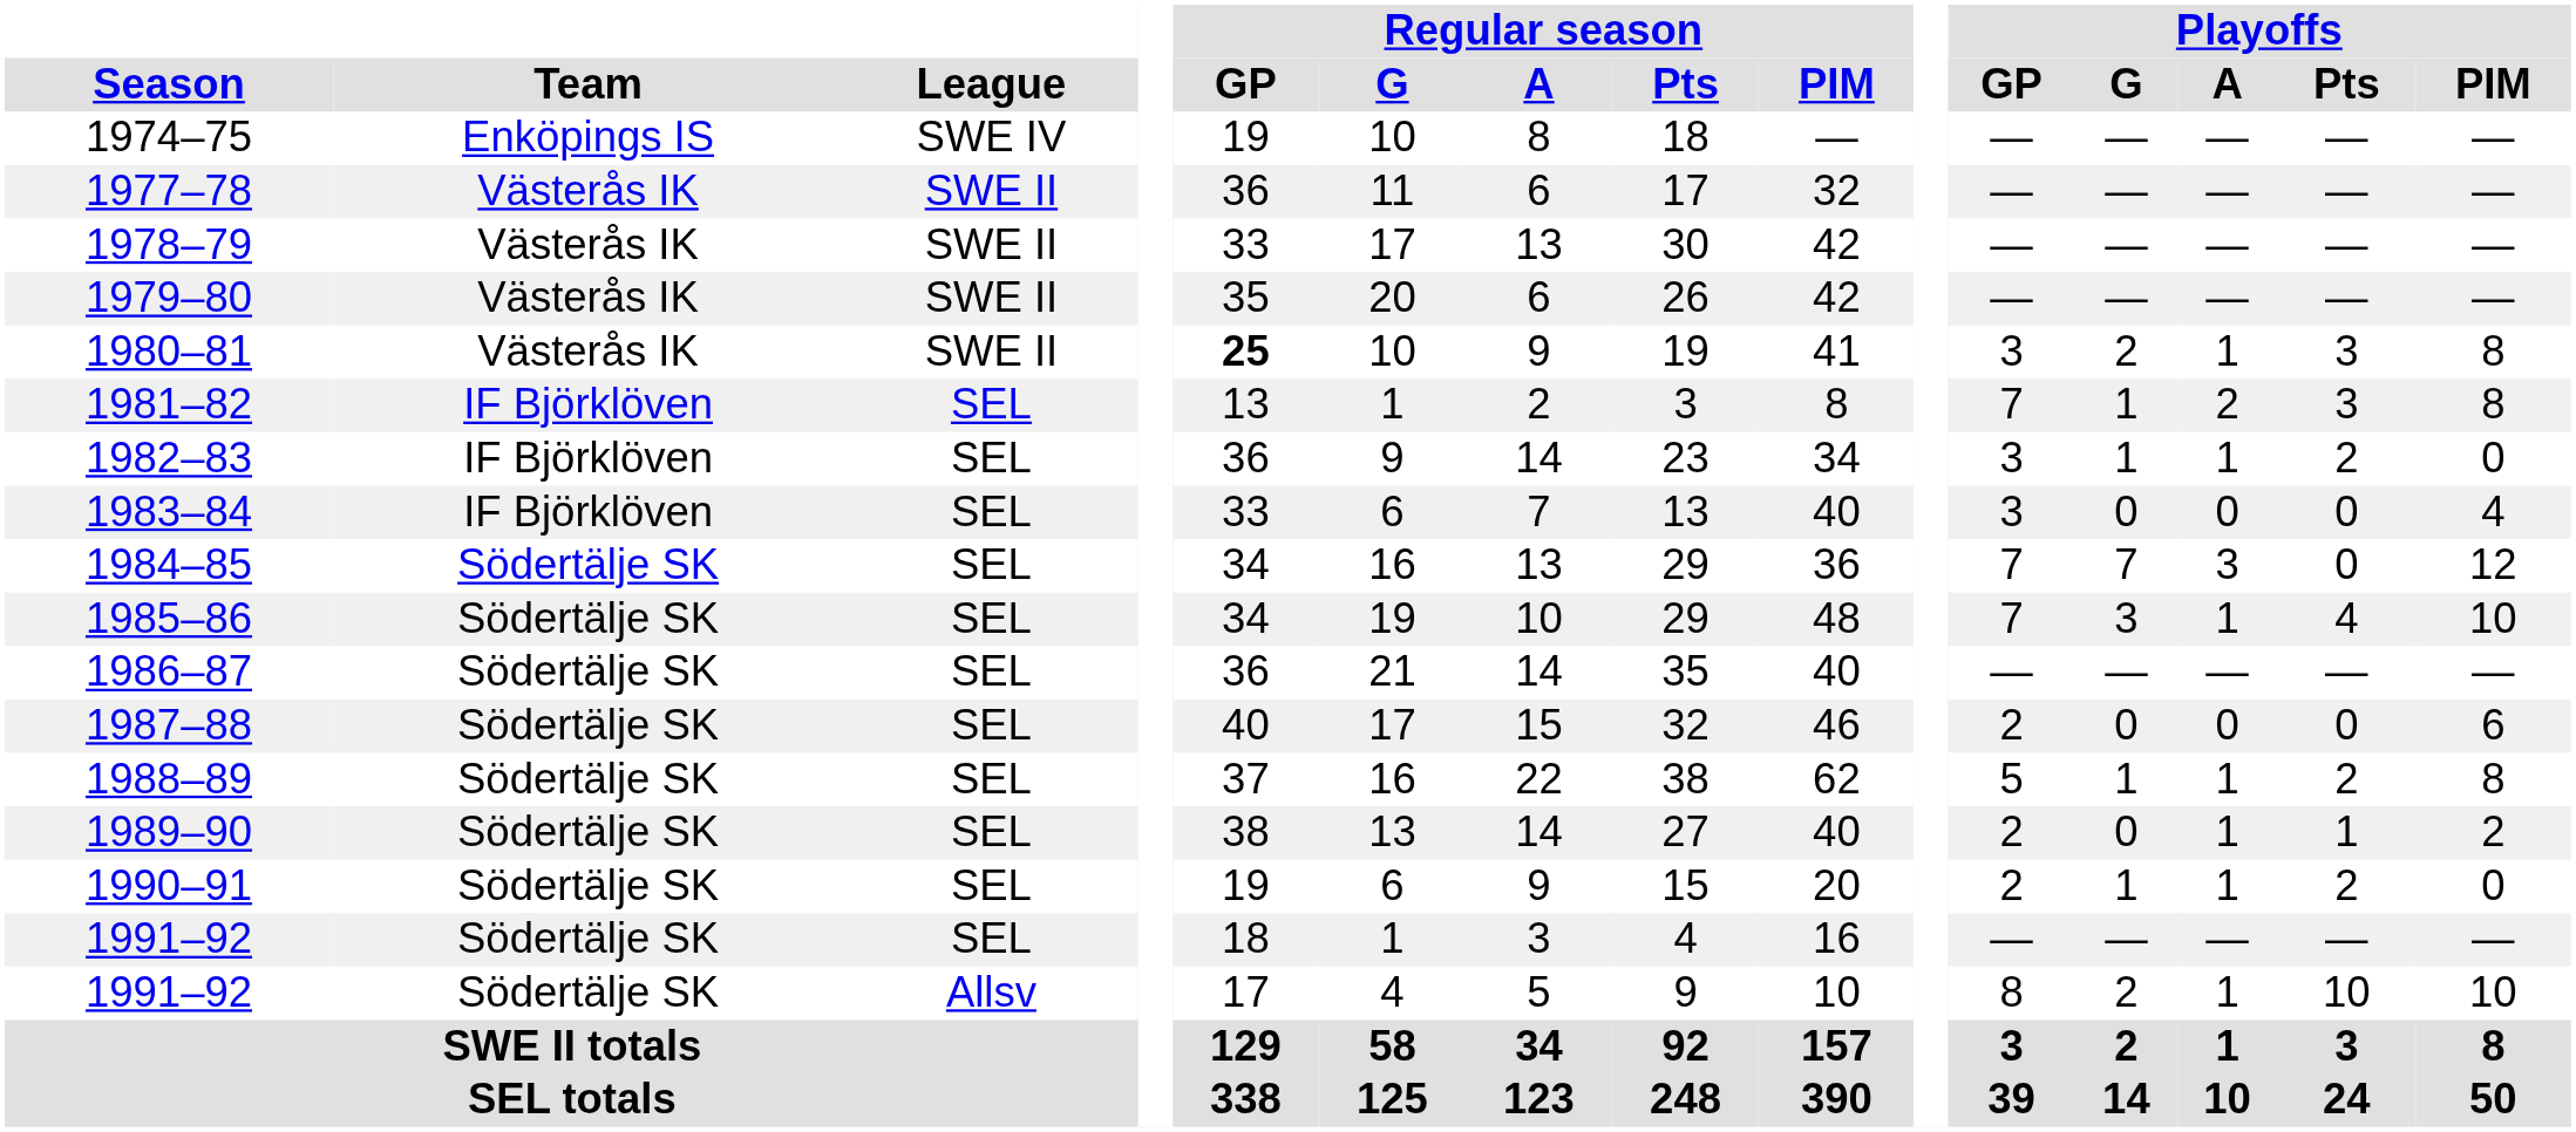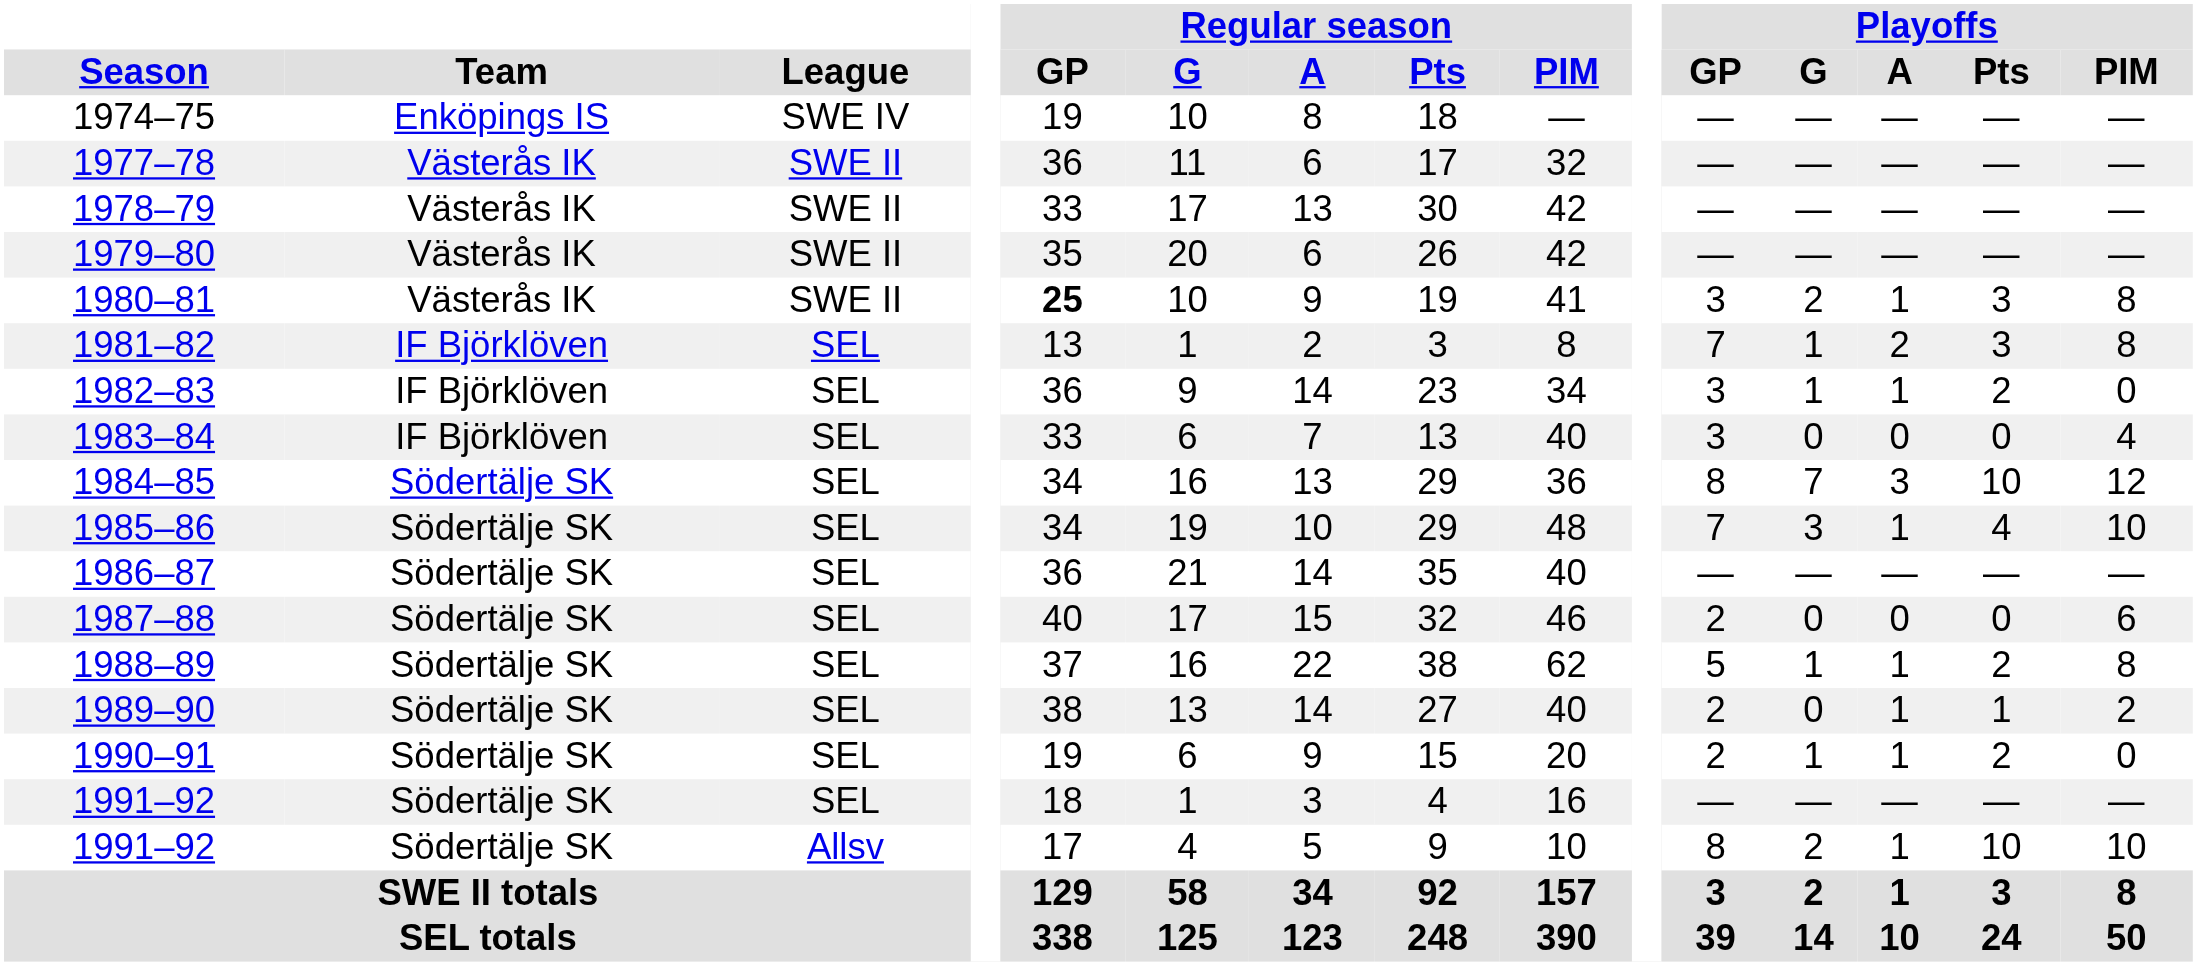1984–85 | Playoffs / GP: 7 -> 8
1984–85 | Playoffs / Pts: 0 -> 10
